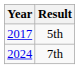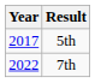7th | Year: 2024 -> 2022
